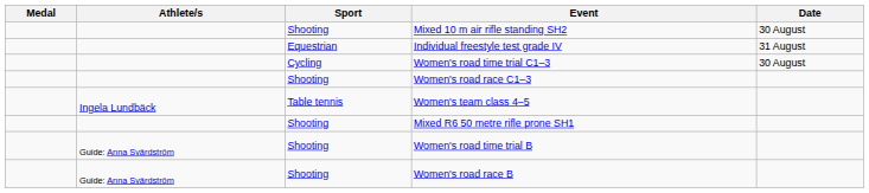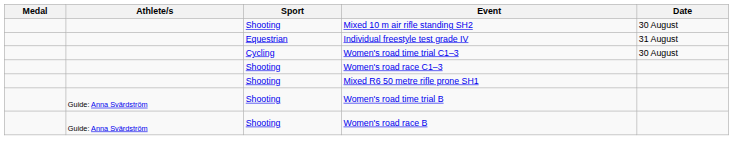- row: Ingela Lundbäck | Table tennis | Women's team class 4–5
